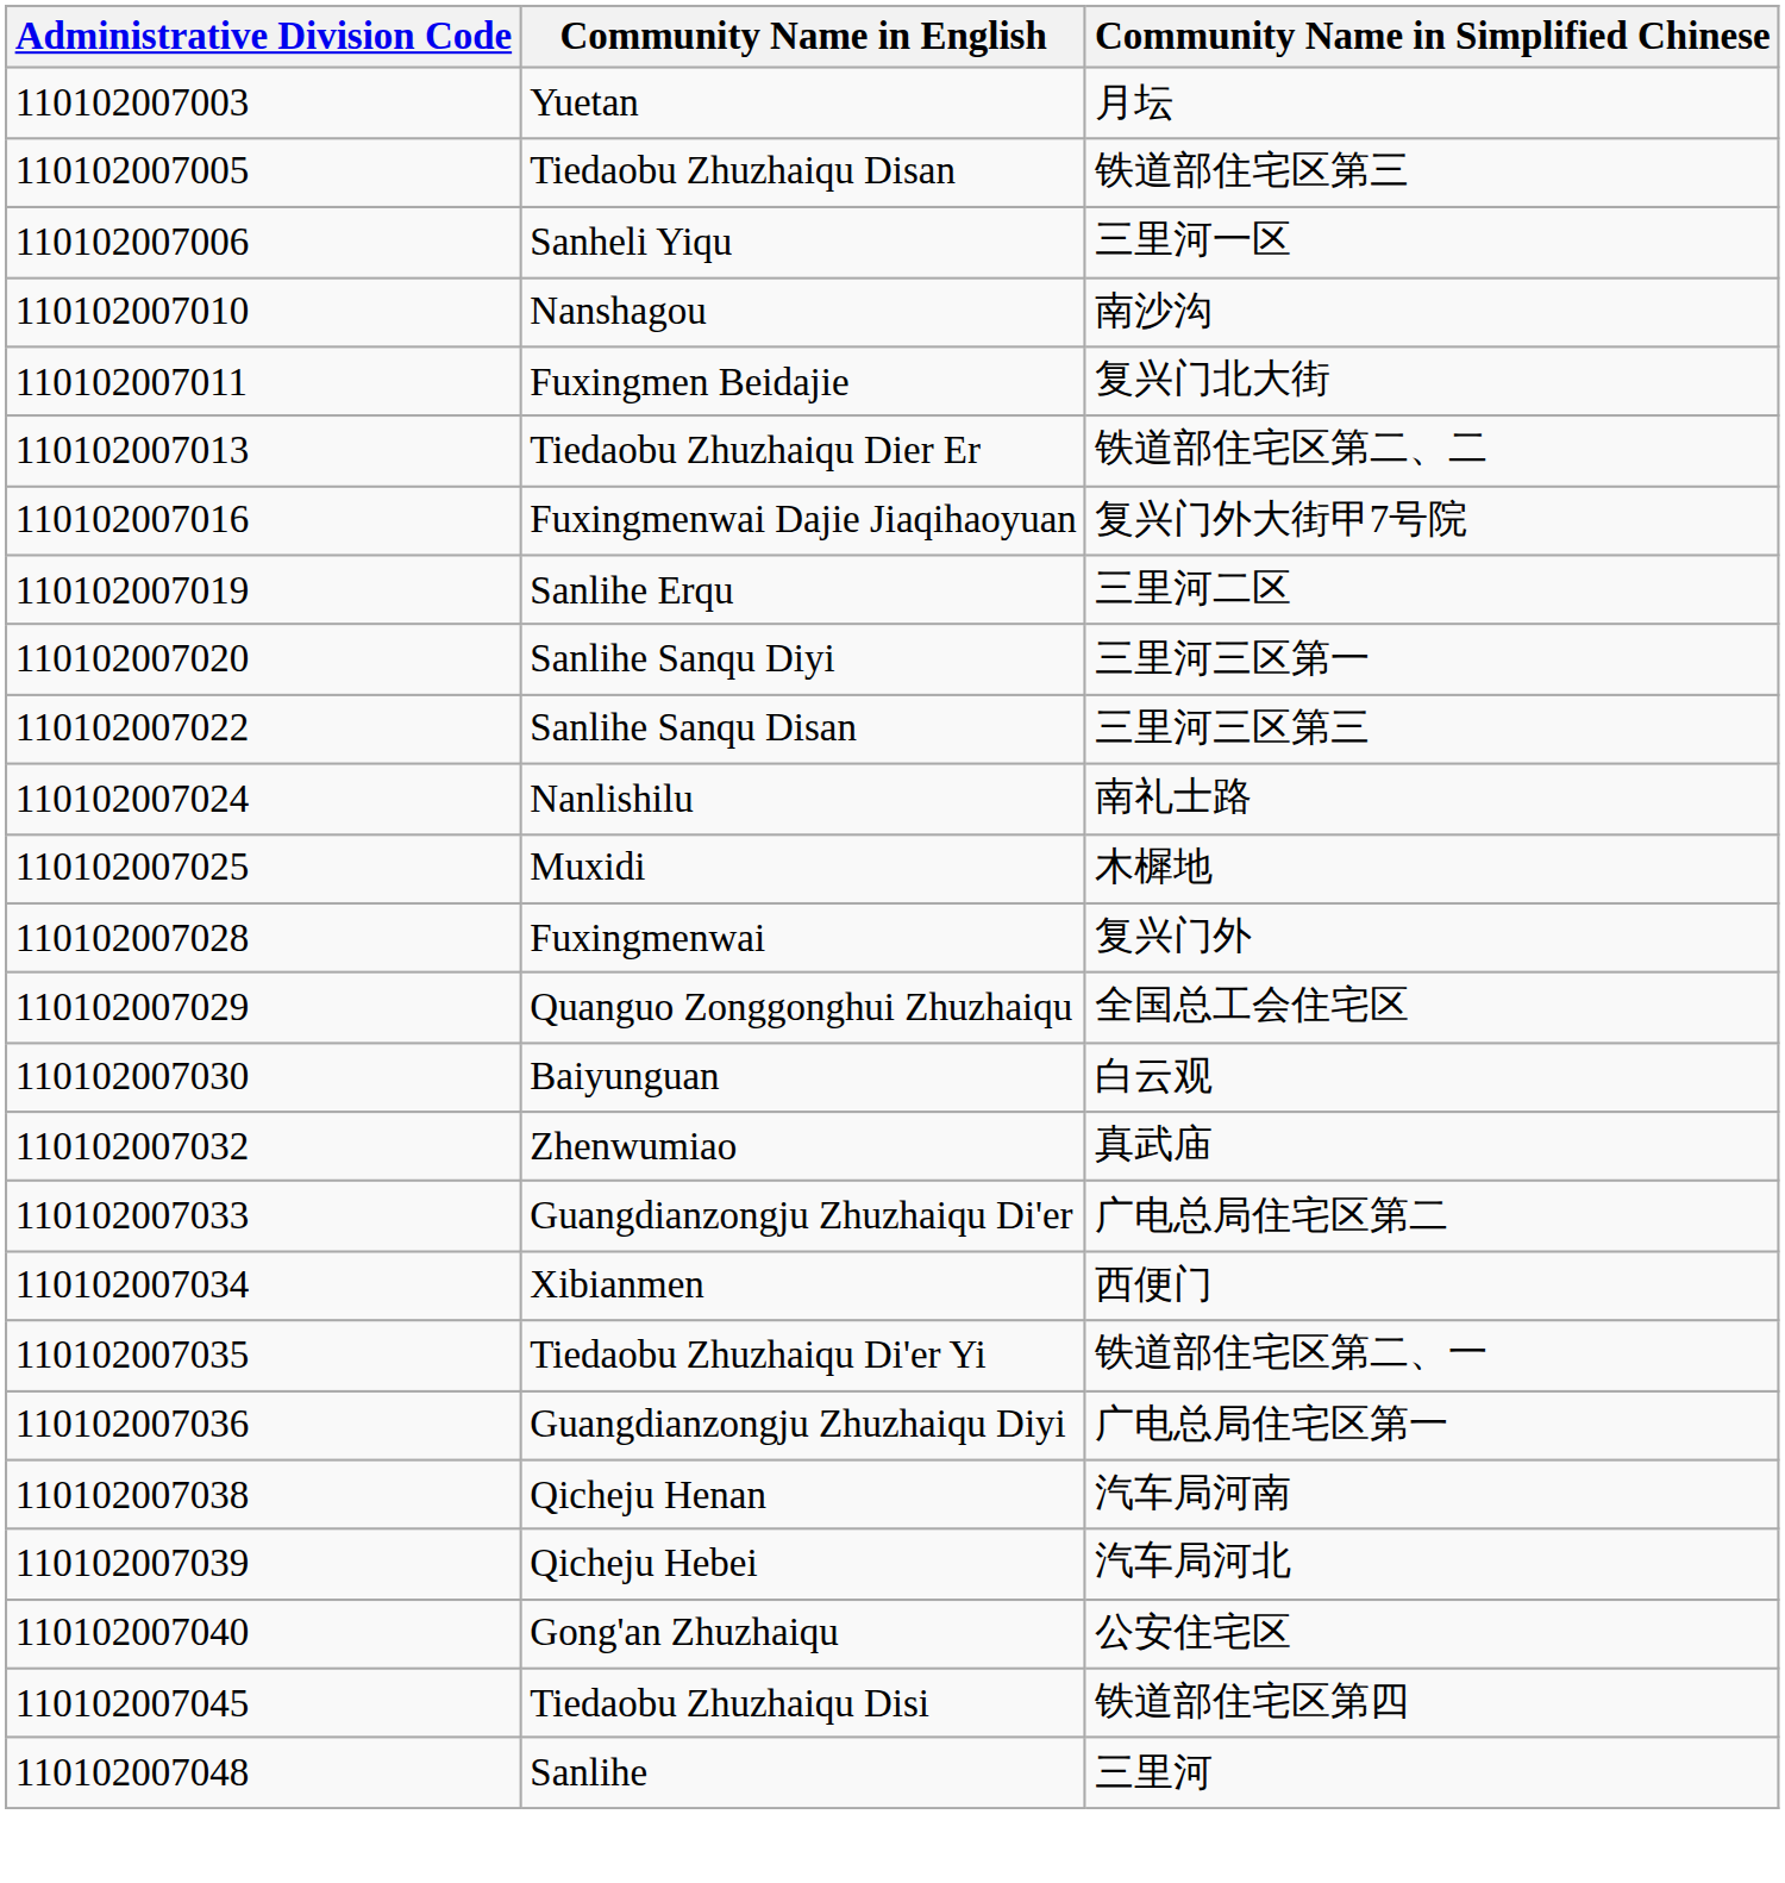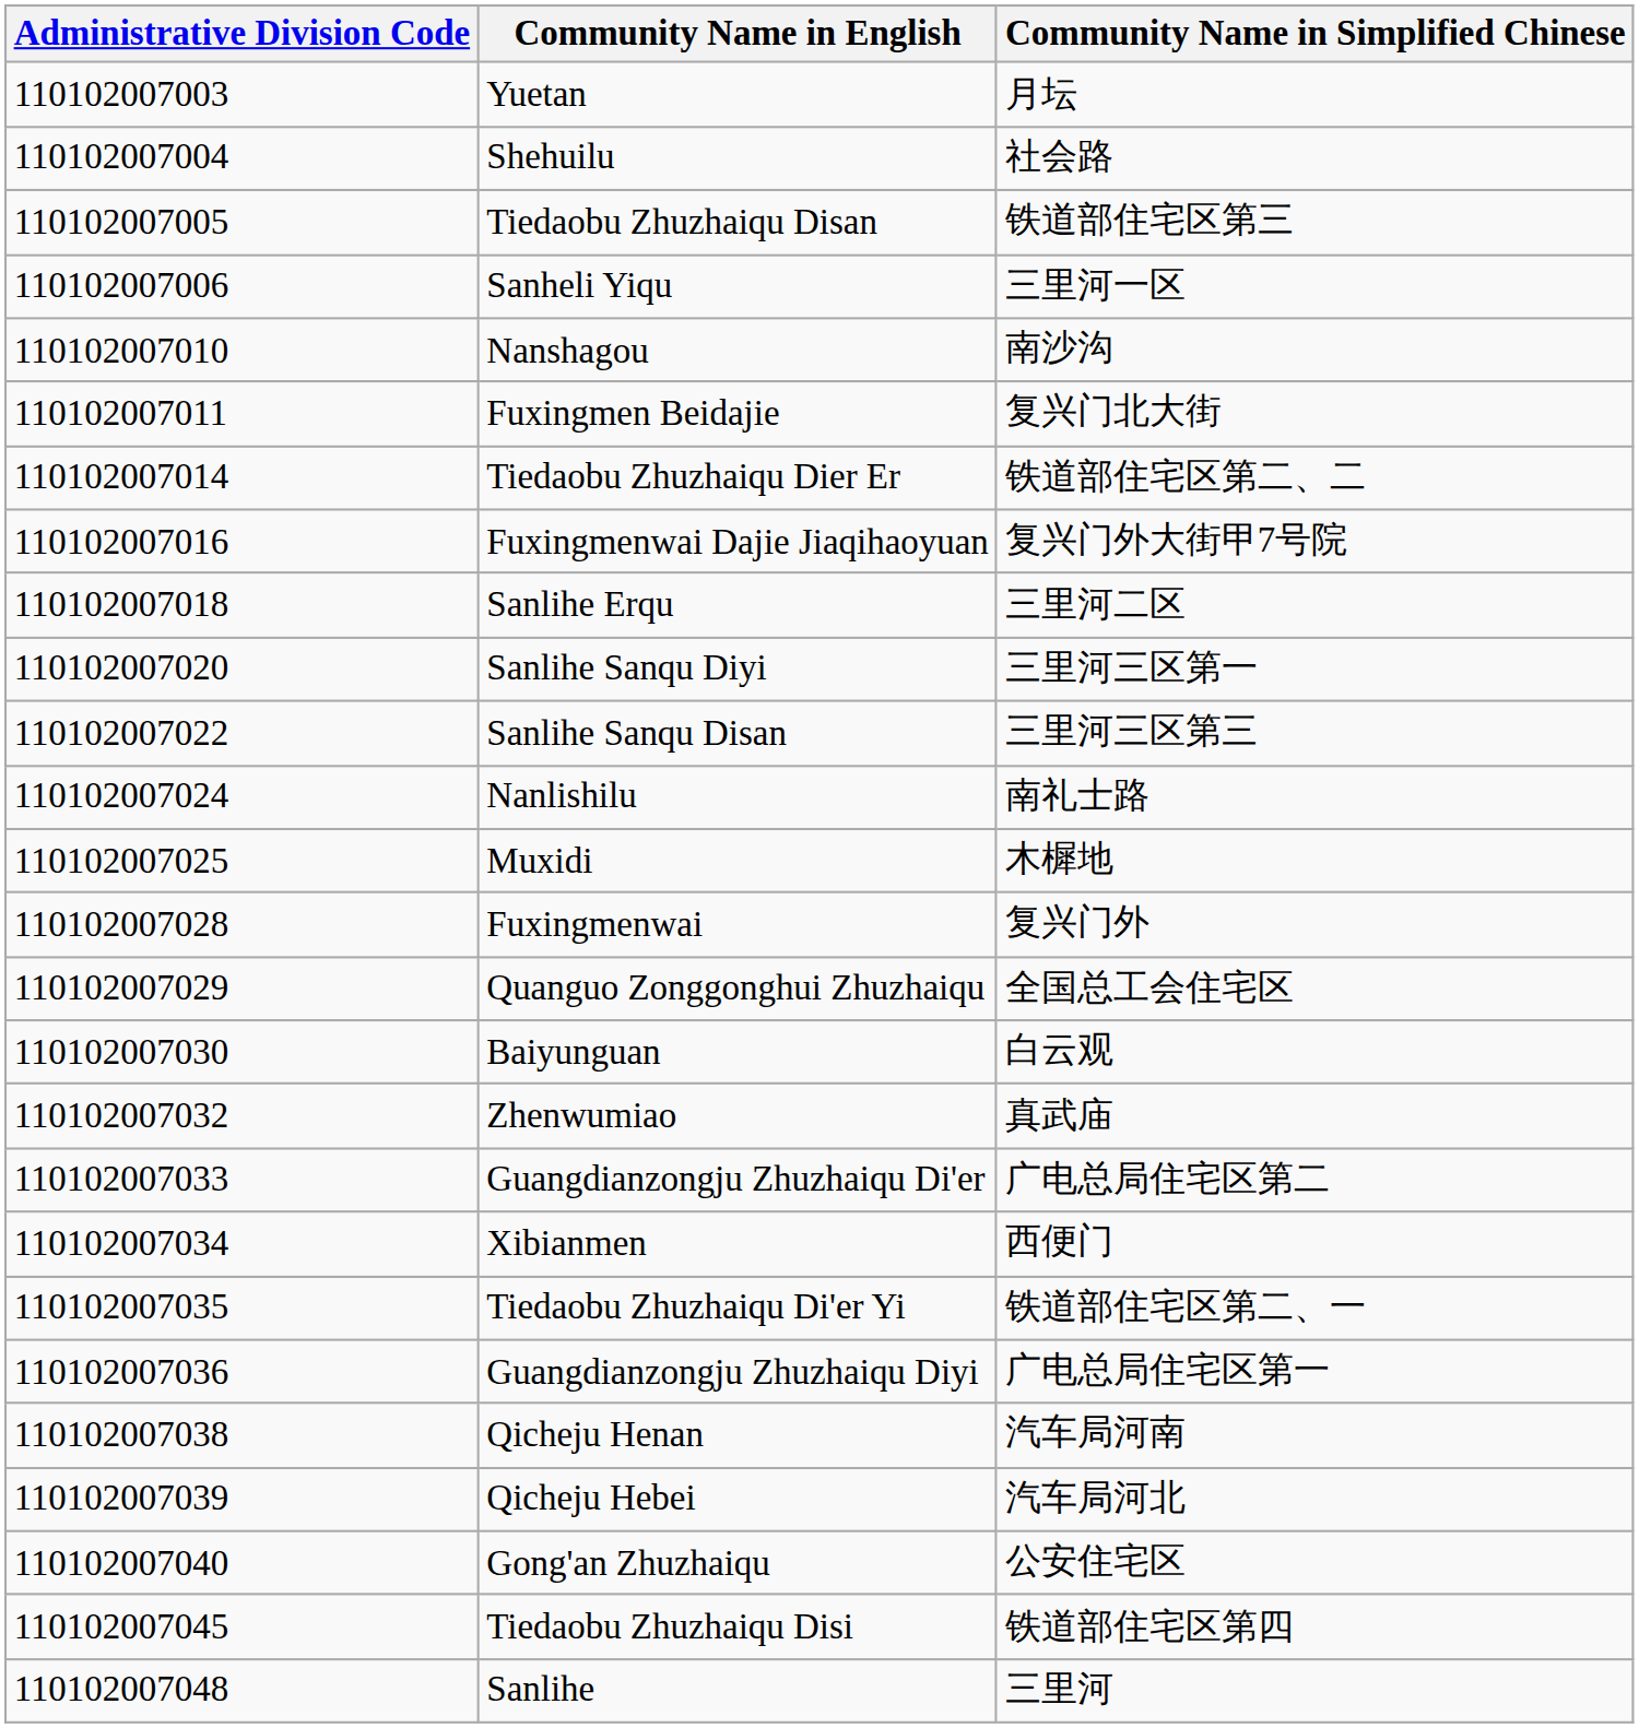+ row: 110102007004 | Shehuilu | 社会路
Tiedaobu Zhuzhaiqu Dier Er | Administrative Division Code: 110102007013 -> 110102007014
Sanlihe Erqu | Administrative Division Code: 110102007019 -> 110102007018
